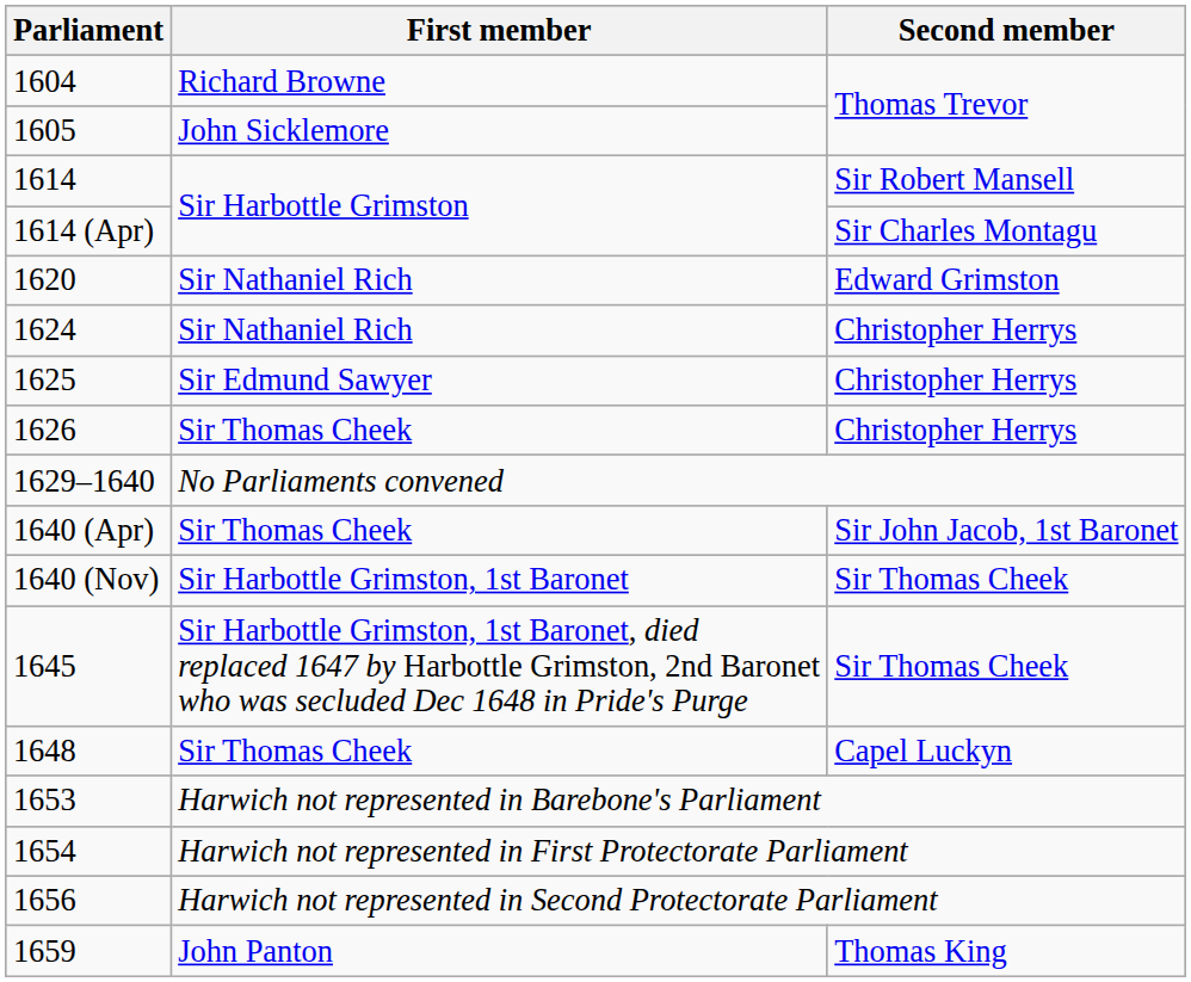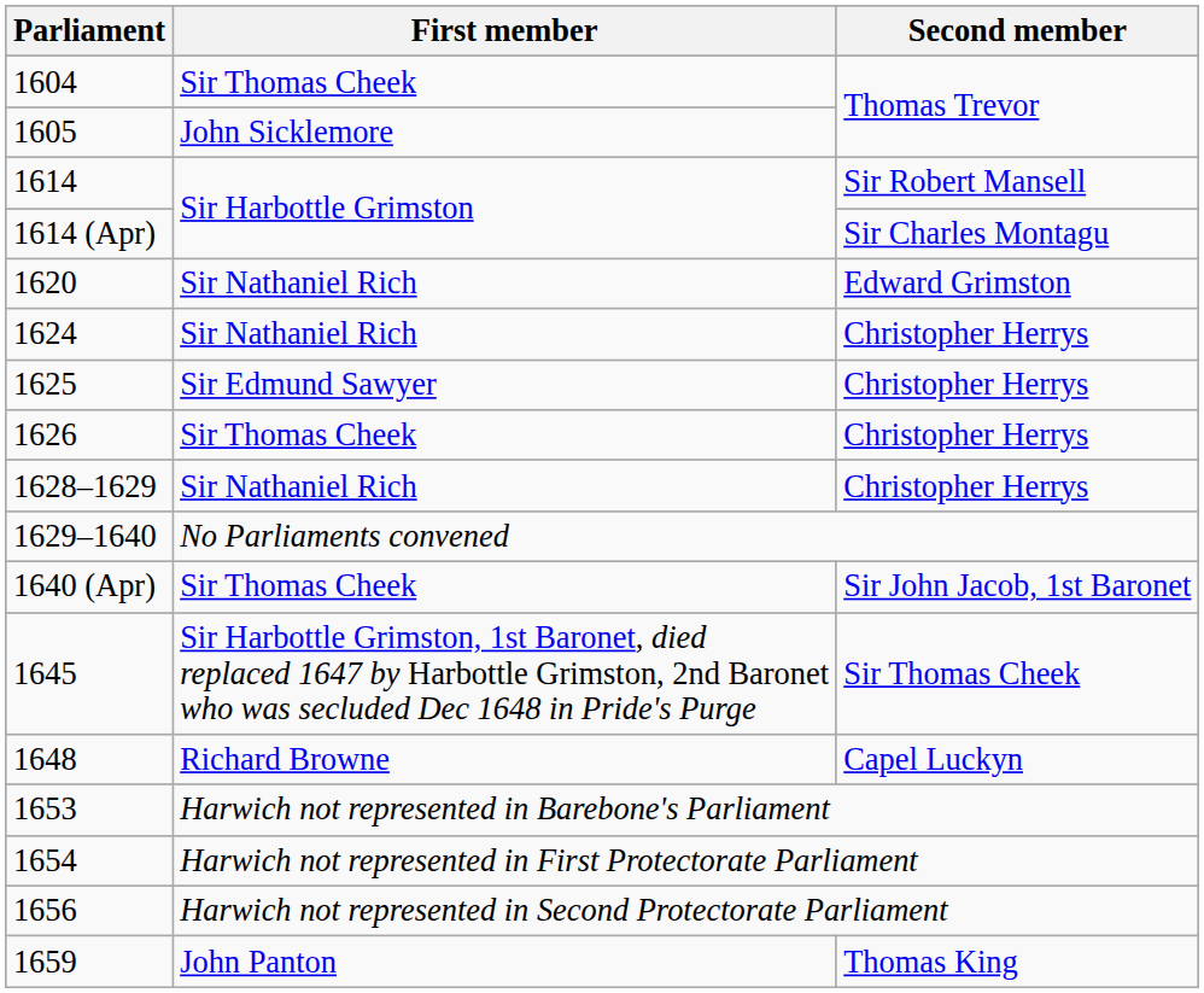1604 | First member: Richard Browne -> Sir Thomas Cheek
+ row: 1628–1629 | Sir Nathaniel Rich | Christopher Herrys
- row: 1640 (Nov) | Sir Harbottle Grimston, 1st Baronet | Sir Thomas Cheek
1648 | First member: Sir Thomas Cheek -> Richard Browne
